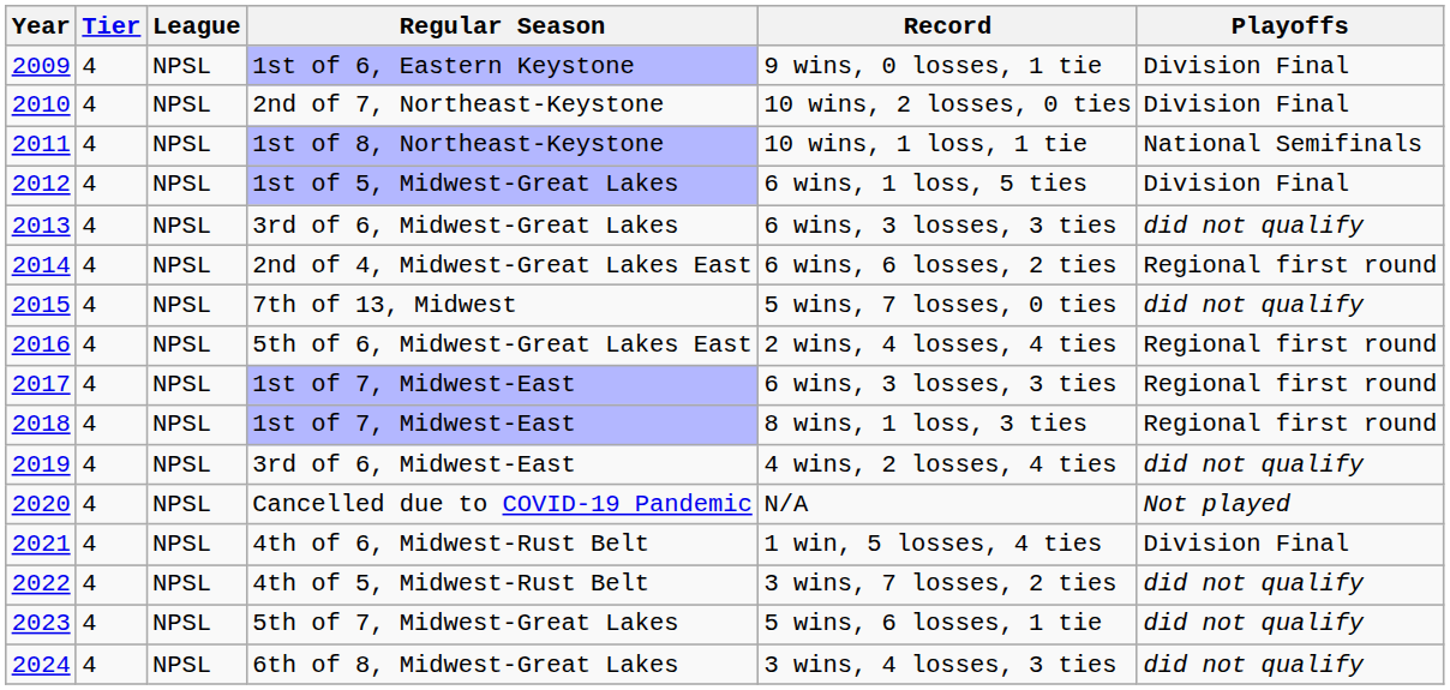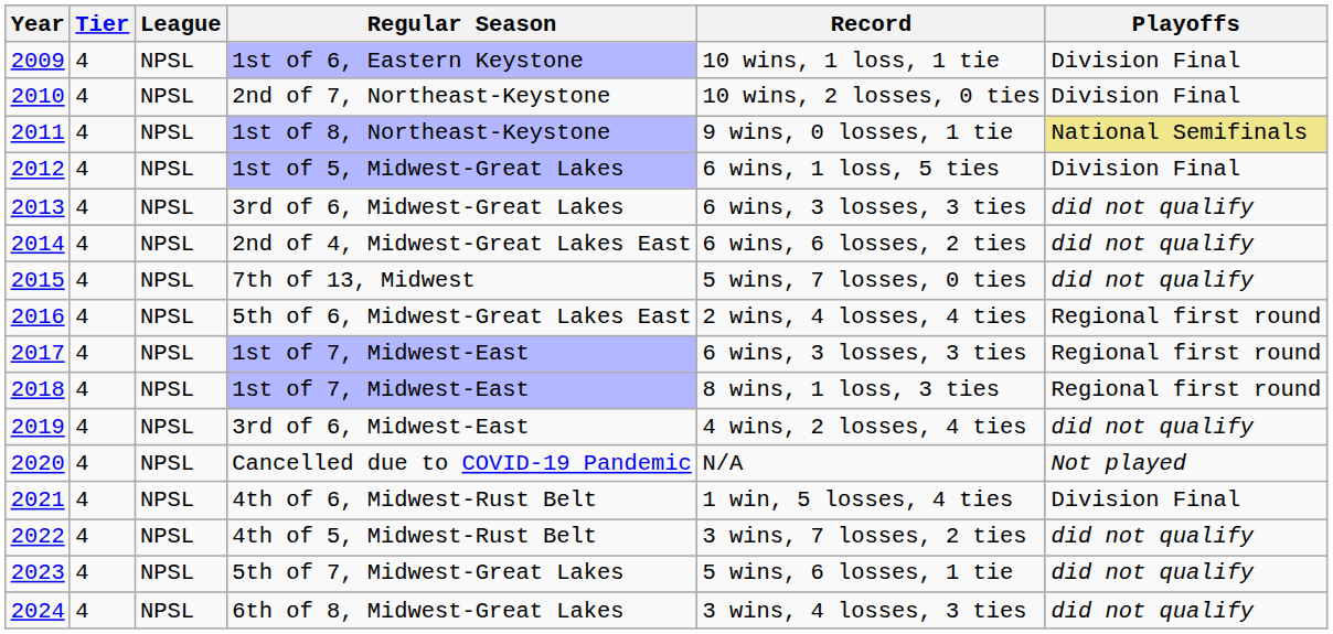1st of 6, Eastern Keystone | Record: 9 wins, 0 losses, 1 tie -> 10 wins, 1 loss, 1 tie
1st of 8, Northeast-Keystone | Record: 10 wins, 1 loss, 1 tie -> 9 wins, 0 losses, 1 tie
1st of 8, Northeast-Keystone | Playoffs: no background -> khaki background
2nd of 4, Midwest-Great Lakes East | Playoffs: Regional first round -> did not qualify
